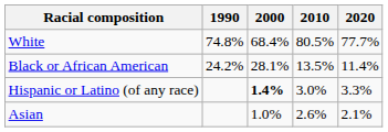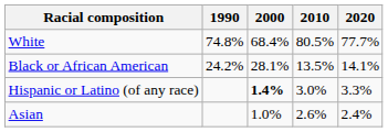Black or African American | 2020: 11.4% -> 14.1%
Asian | 2020: 2.1% -> 2.4%
